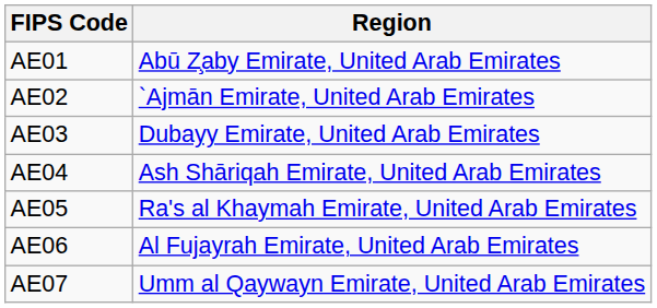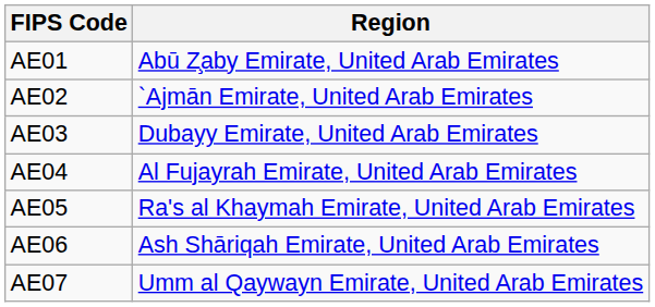AE04 | Region: Ash Shāriqah Emirate, United Arab Emirates -> Al Fujayrah Emirate, United Arab Emirates
AE06 | Region: Al Fujayrah Emirate, United Arab Emirates -> Ash Shāriqah Emirate, United Arab Emirates
